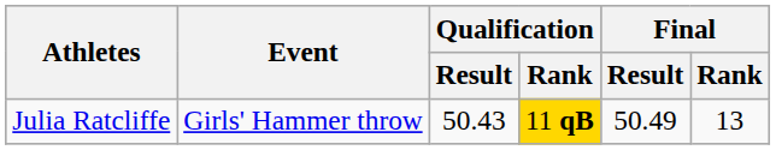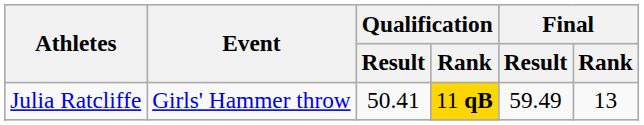Julia Ratcliffe | Qualification / Result: 50.43 -> 50.41
Julia Ratcliffe | Final / Result: 50.49 -> 59.49
